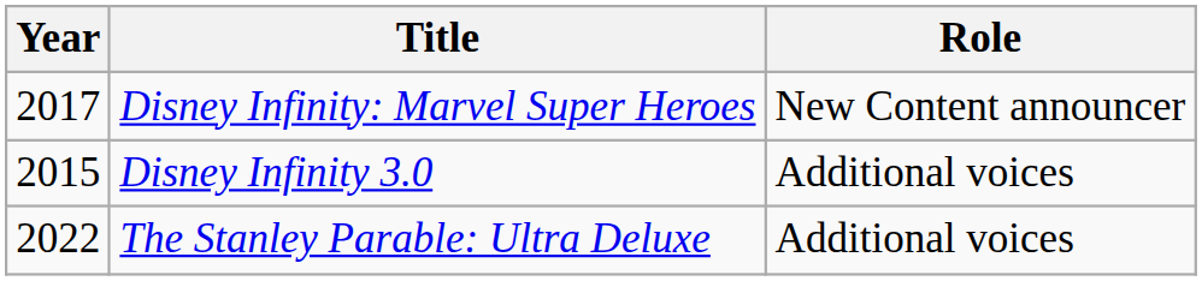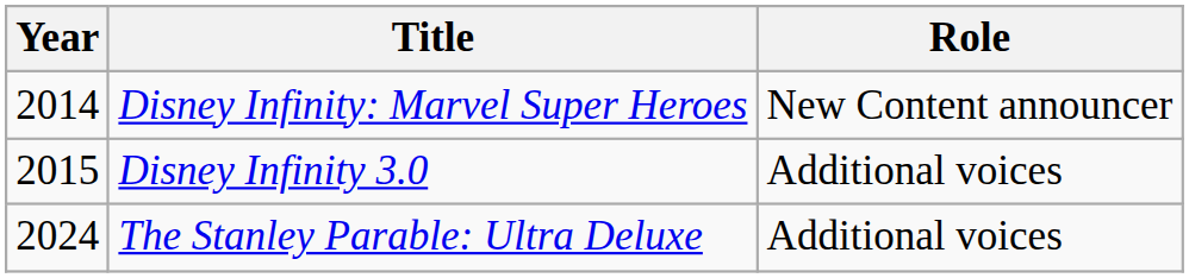Disney Infinity: Marvel Super Heroes | Year: 2017 -> 2014
The Stanley Parable: Ultra Deluxe | Year: 2022 -> 2024
